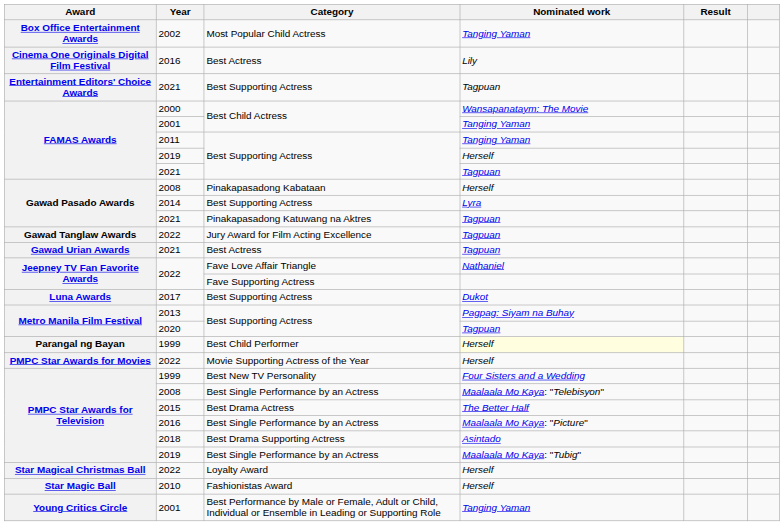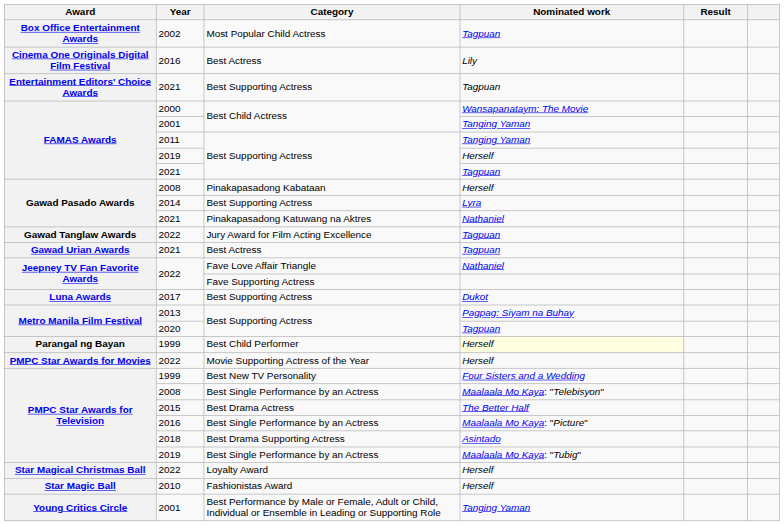Most Popular Child Actress | Nominated work: Tanging Yaman -> Tagpuan
Pinakapasadong Katuwang na Aktres | Nominated work: Tagpuan -> Nathaniel
